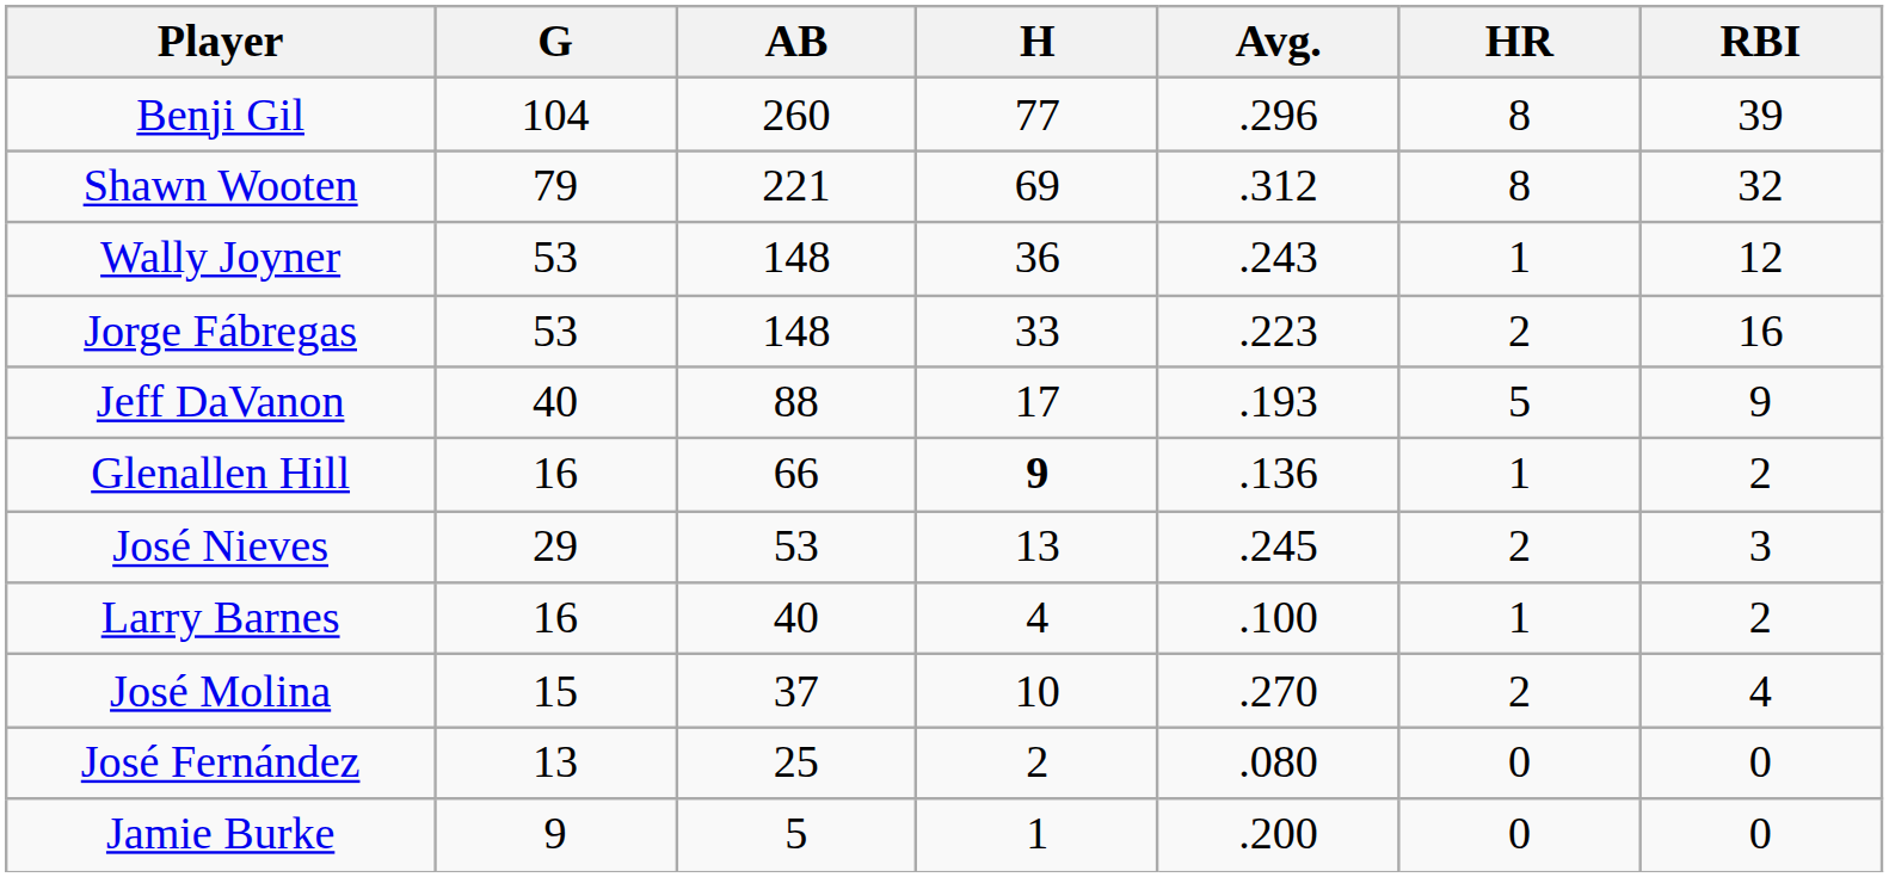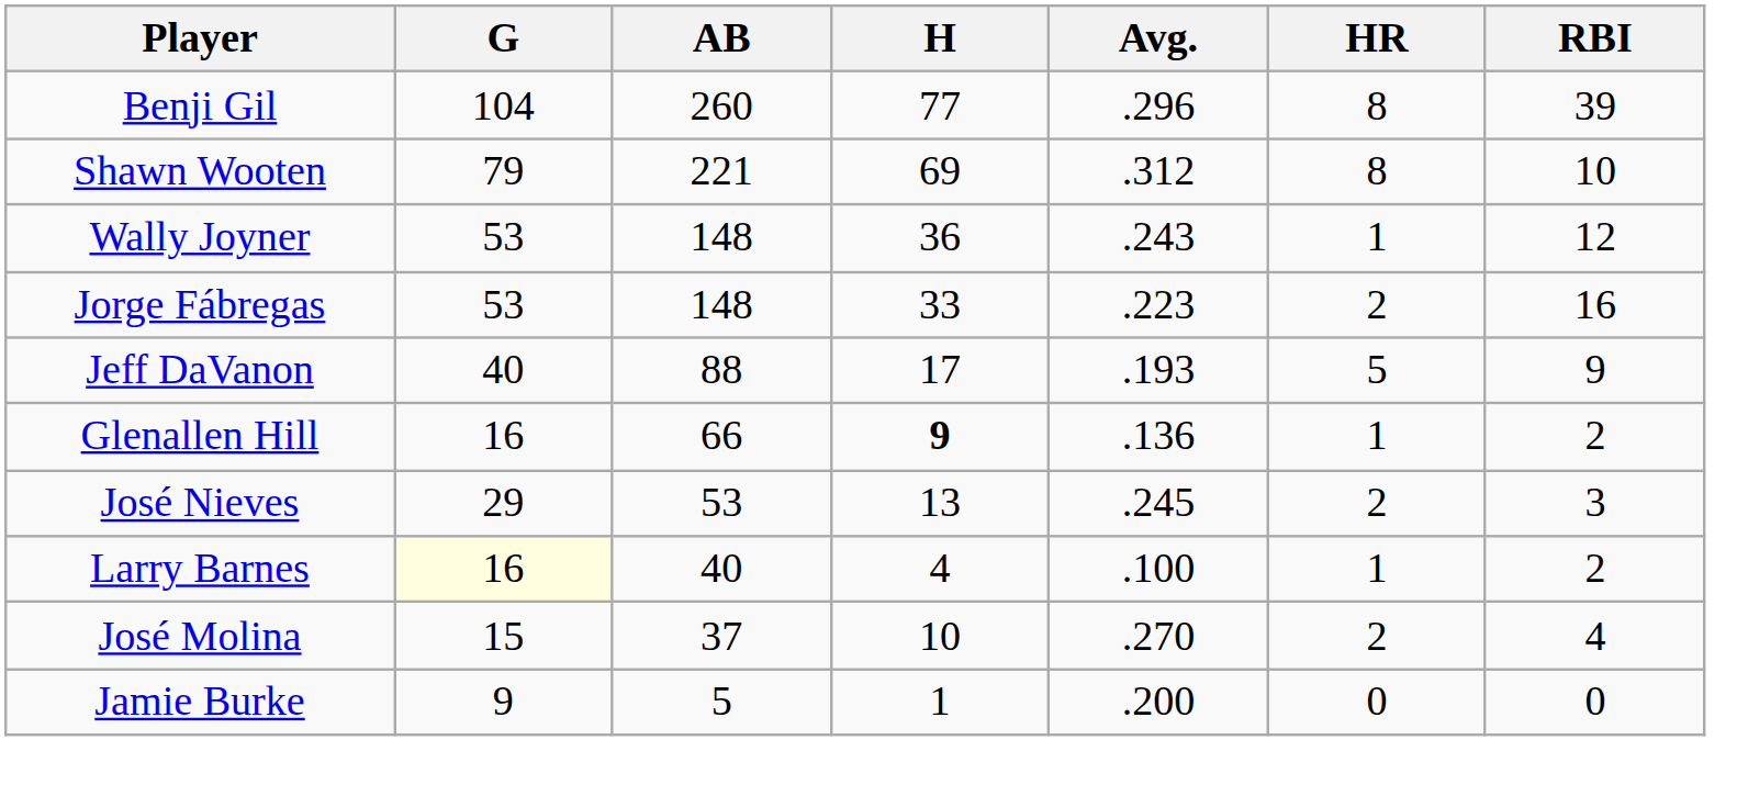Shawn Wooten | RBI: 32 -> 10
Larry Barnes | G: no background -> lightyellow background
- row: José Fernández | 13 | 25 | 2 | .080 | 0 | 0
